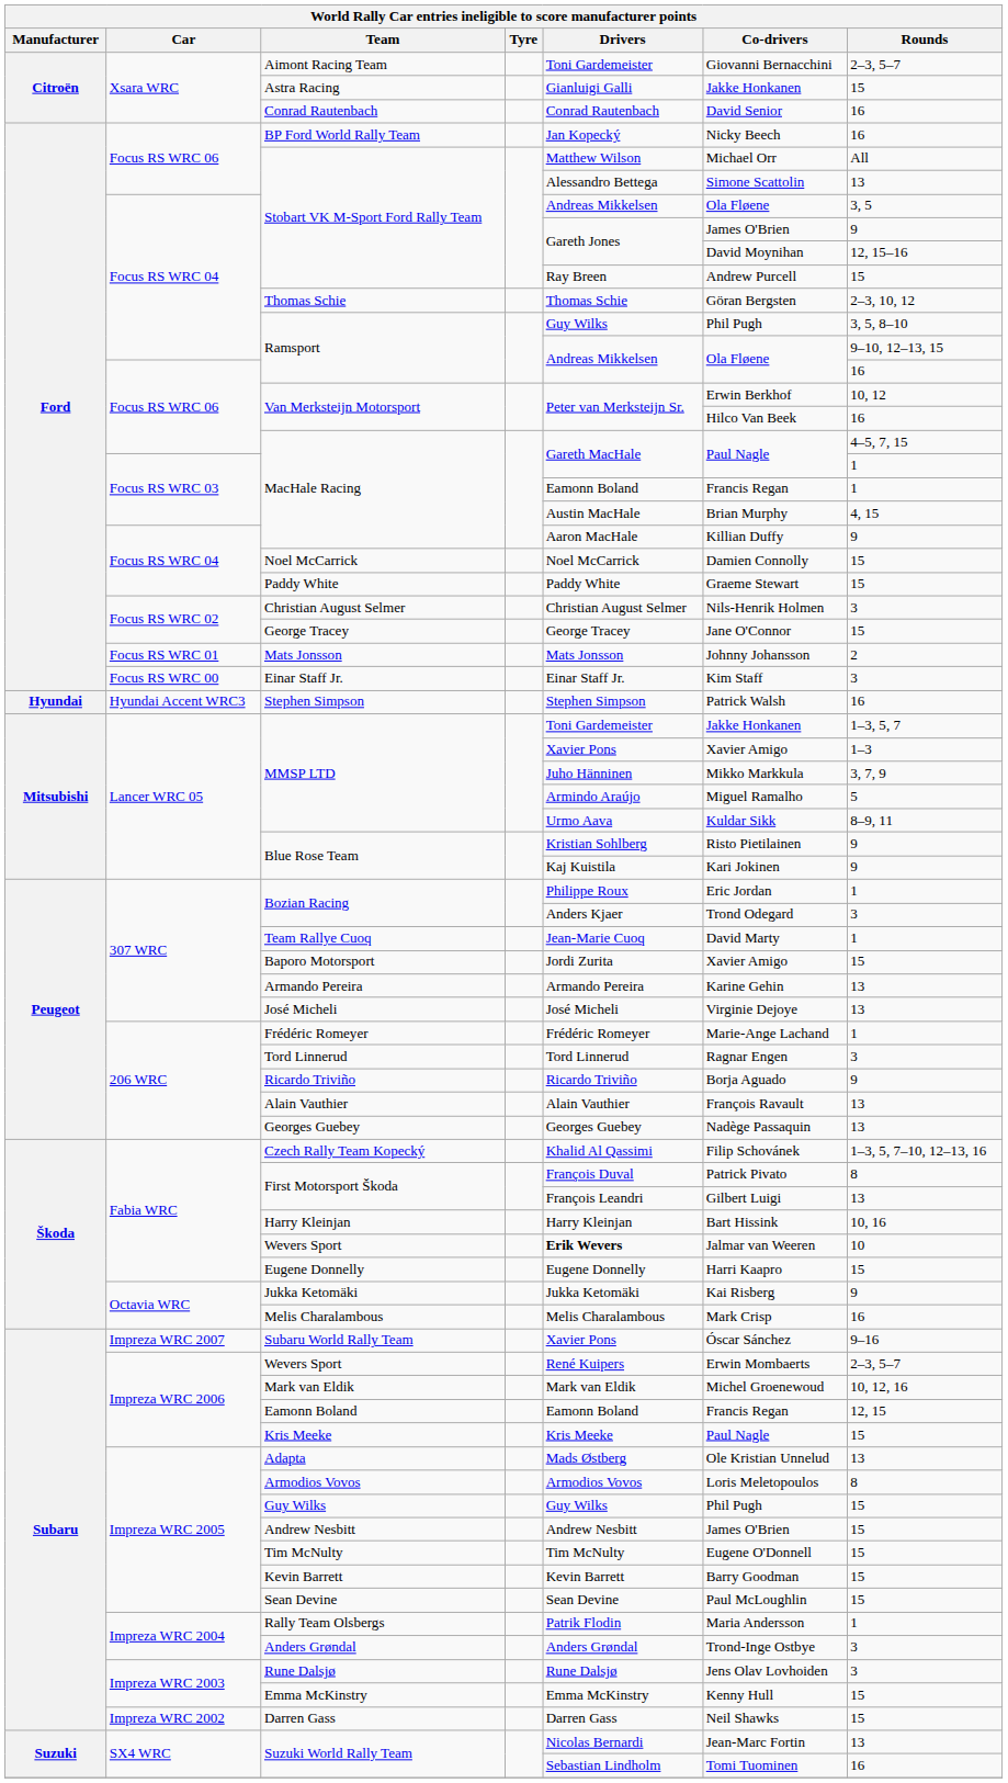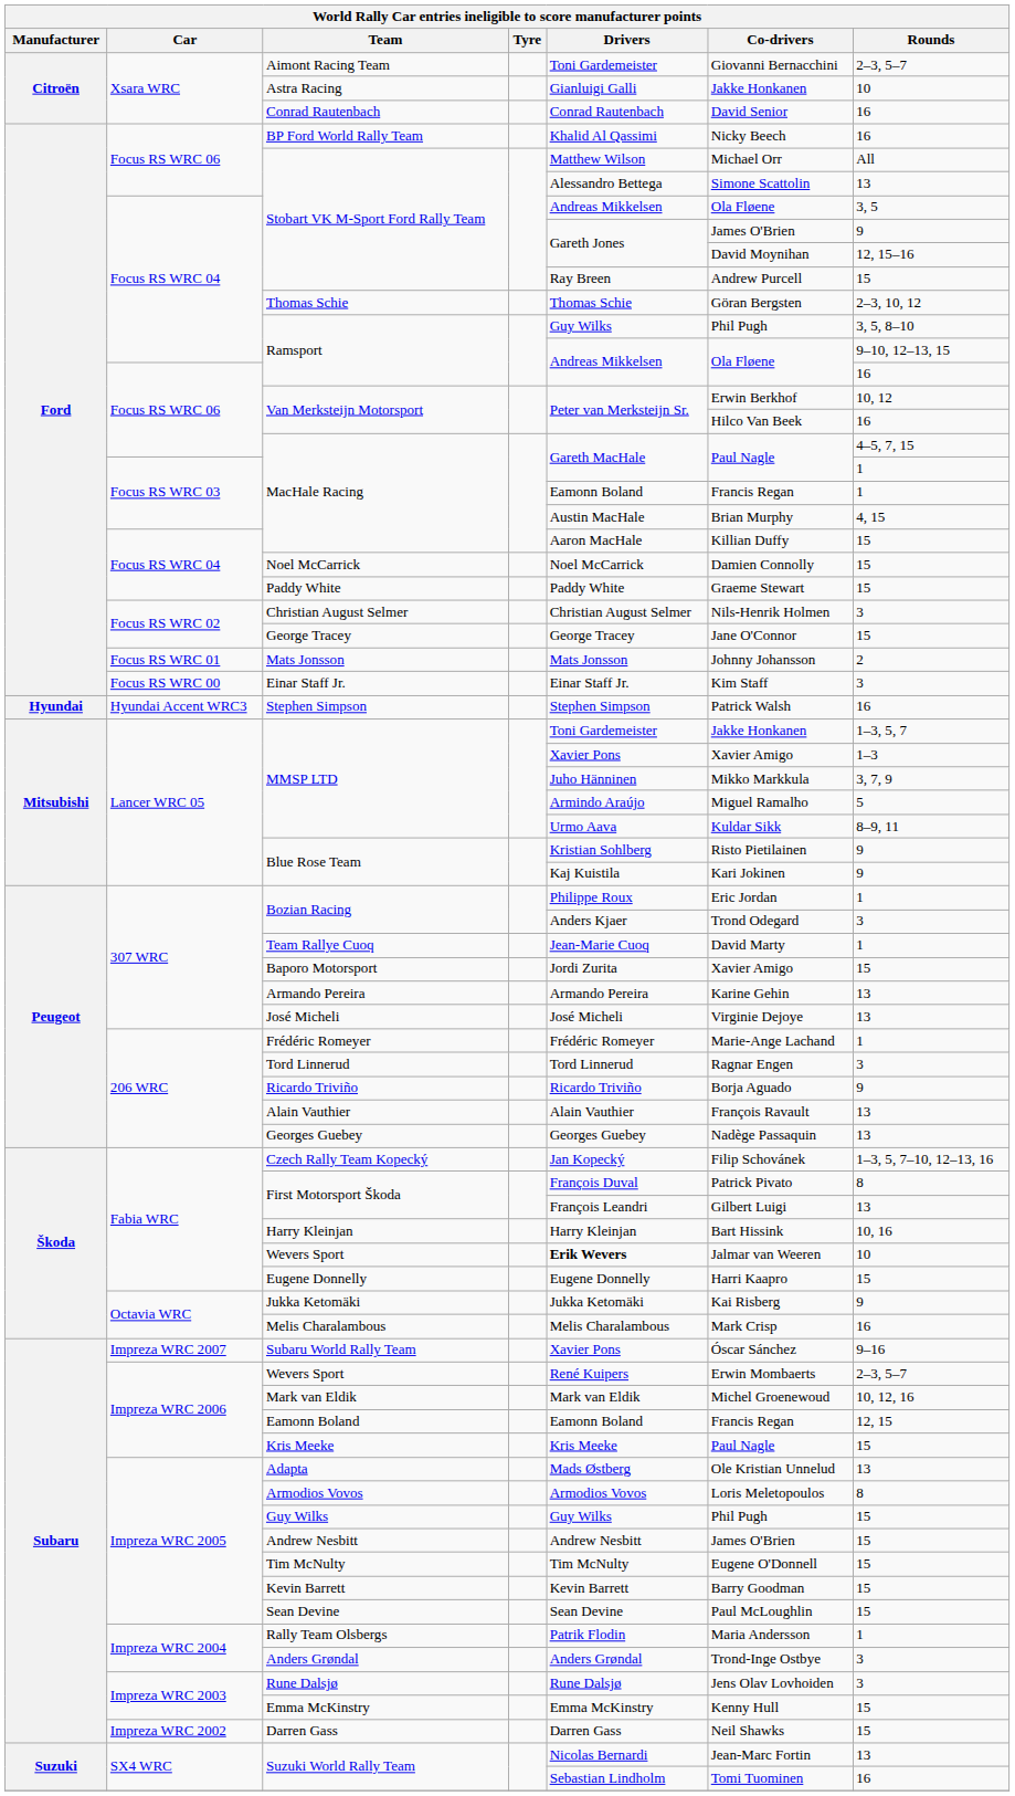Astra Racing | Rounds: 15 -> 10
BP Ford World Rally Team | Drivers: Jan Kopecký -> Khalid Al Qassimi
Focus RS WRC 04 / MacHale Racing | Rounds: 9 -> 15
Czech Rally Team Kopecký | Drivers: Khalid Al Qassimi -> Jan Kopecký
